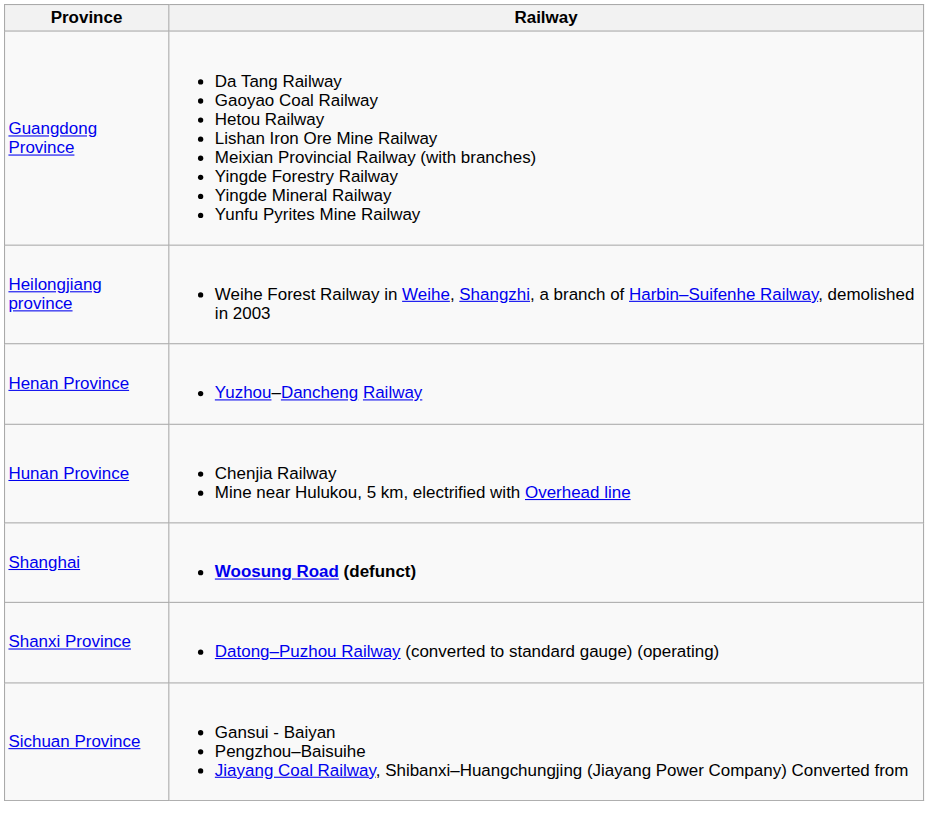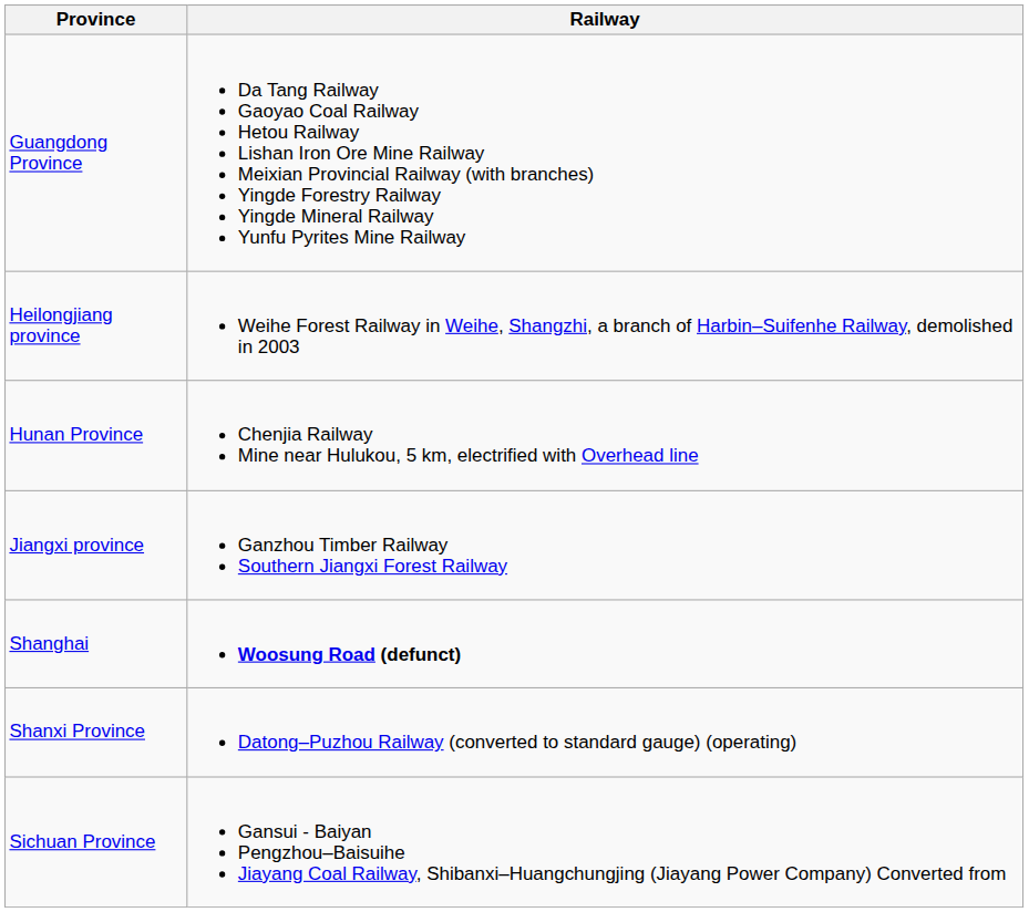- row: Henan Province | Yuzhou–Dancheng Railway
+ row: Jiangxi province | Ganzhou Timber Railway Southern Jiangxi Forest Railway
